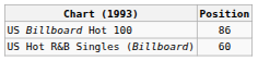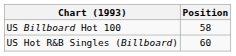US Billboard Hot 100 | Position: 86 -> 58
